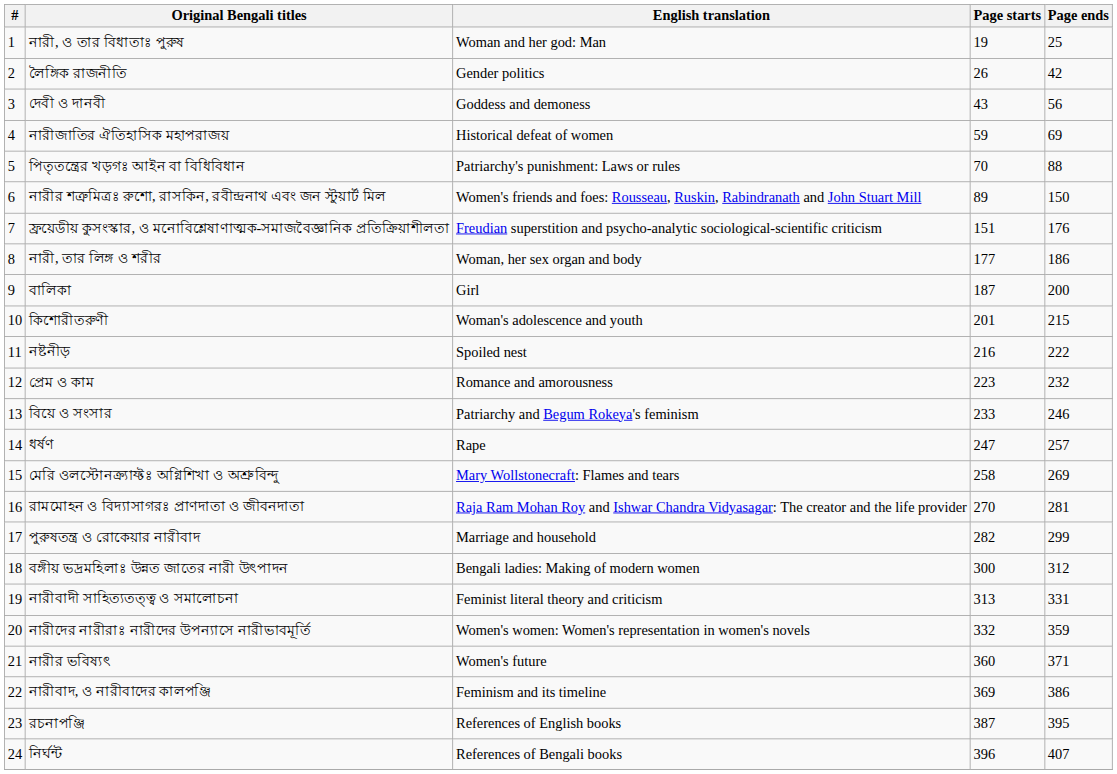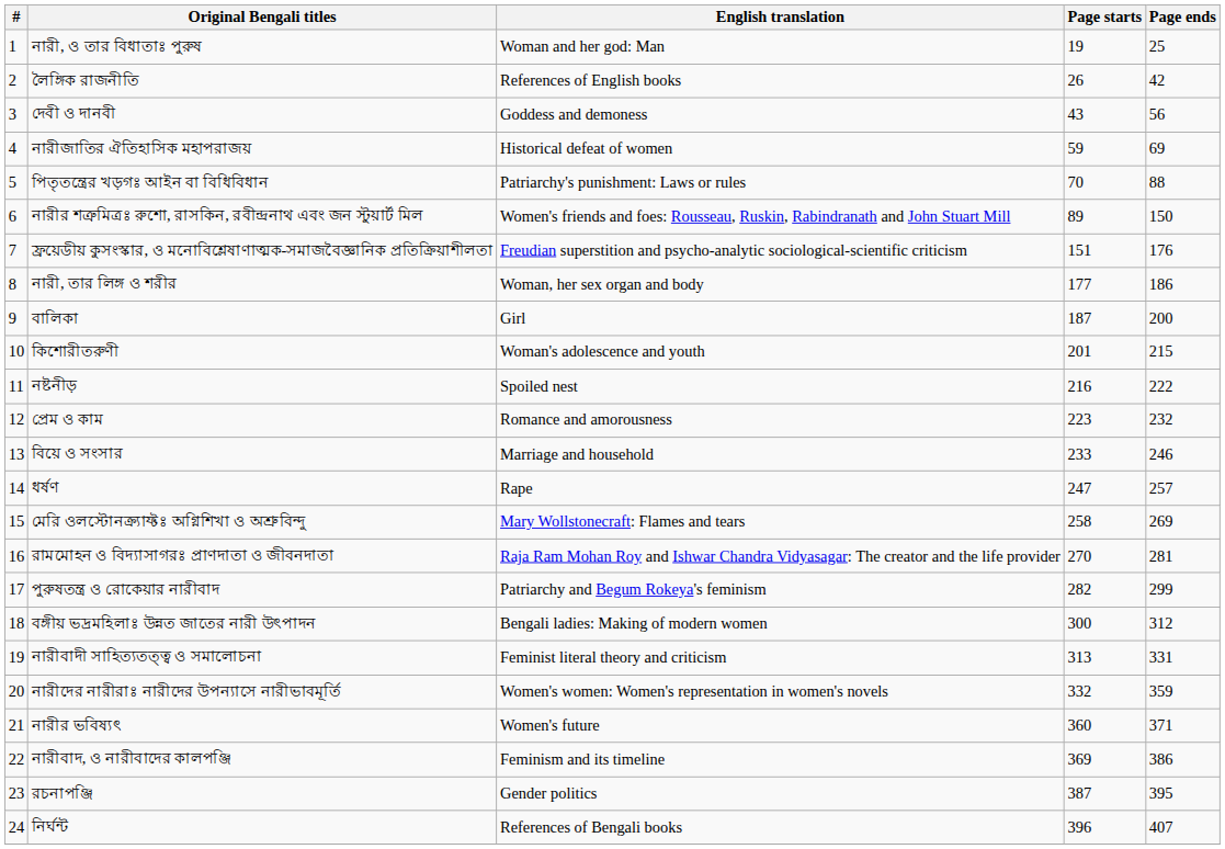লৈঙ্গিক রাজনীতি | English translation: Gender politics -> References of English books
বিয়ে ও সংসার | English translation: Patriarchy and Begum Rokeya's feminism -> Marriage and household
পুরুষতন্ত্র ও রোকেয়ার নারীবাদ | English translation: Marriage and household -> Patriarchy and Begum Rokeya's feminism
রচনাপঞ্জি | English translation: References of English books -> Gender politics
